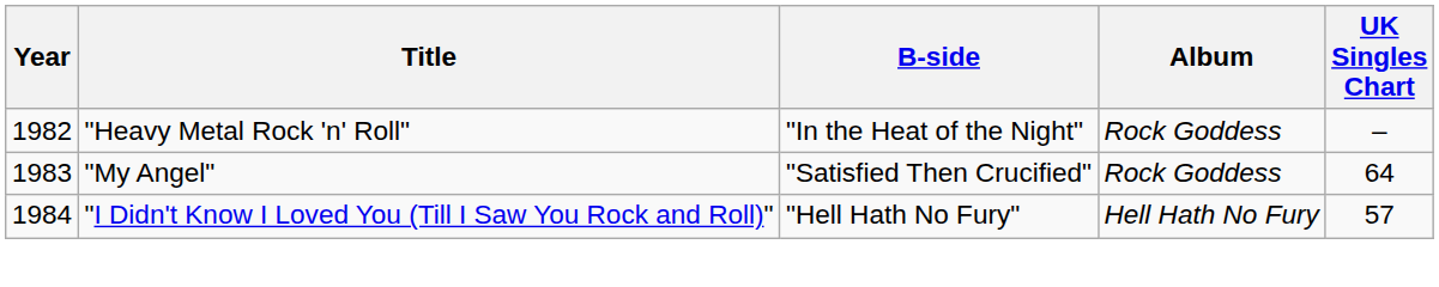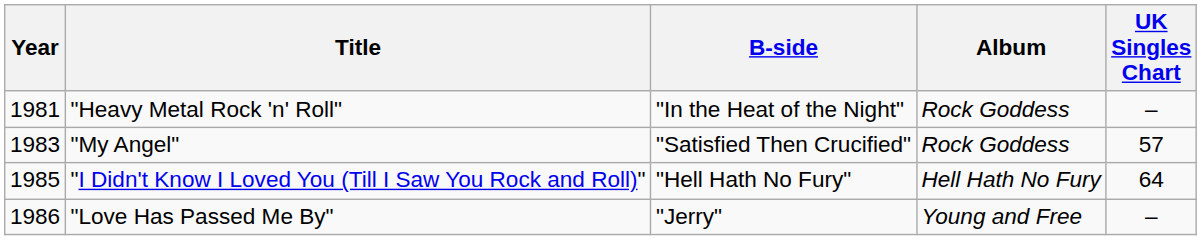"Heavy Metal Rock 'n' Roll" | Year: 1982 -> 1981
"My Angel" | UK Singles Chart: 64 -> 57
"I Didn't Know I Loved You (Till I Saw You Rock and Roll)" | Year: 1984 -> 1985
"I Didn't Know I Loved You (Till I Saw You Rock and Roll)" | UK Singles Chart: 57 -> 64
+ row: 1986 | "Love Has Passed Me By" | "Jerry" | Young and Free | –
